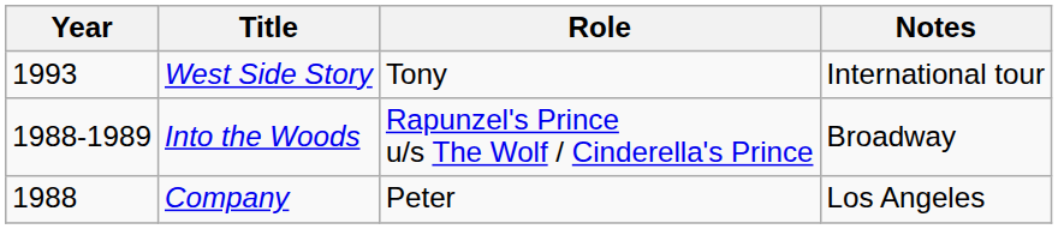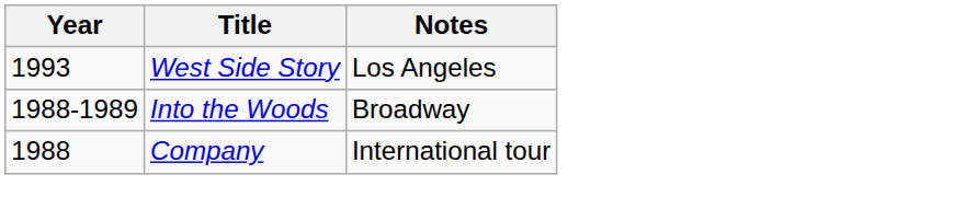- column: Role | Tony | Rapunzel's Prince u/s The Wolf / Cinderella's Prince | Peter
West Side Story | Notes: International tour -> Los Angeles
Company | Notes: Los Angeles -> International tour
